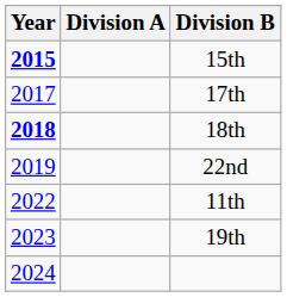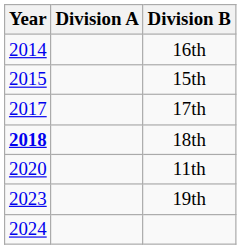+ row: 2014 | 16th
15th | Year: bold -> normal
- row: 2019 | 22nd
11th | Year: 2022 -> 2020
